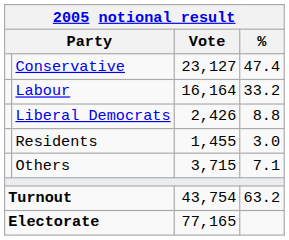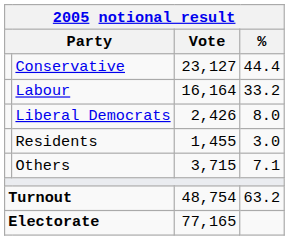Conservative | %: 47.4 -> 44.4
Liberal Democrats | %: 8.8 -> 8.0
Turnout | Vote: 43,754 -> 48,754
